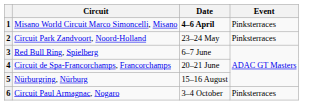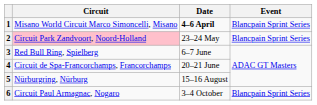1 | Event: Pinksterraces -> Blancpain Sprint Series
2 | Circuit: no background -> pink background
2 | Event: Pinksterraces -> Blancpain Sprint Series
6 | Event: Pinksterraces -> Blancpain Sprint Series
